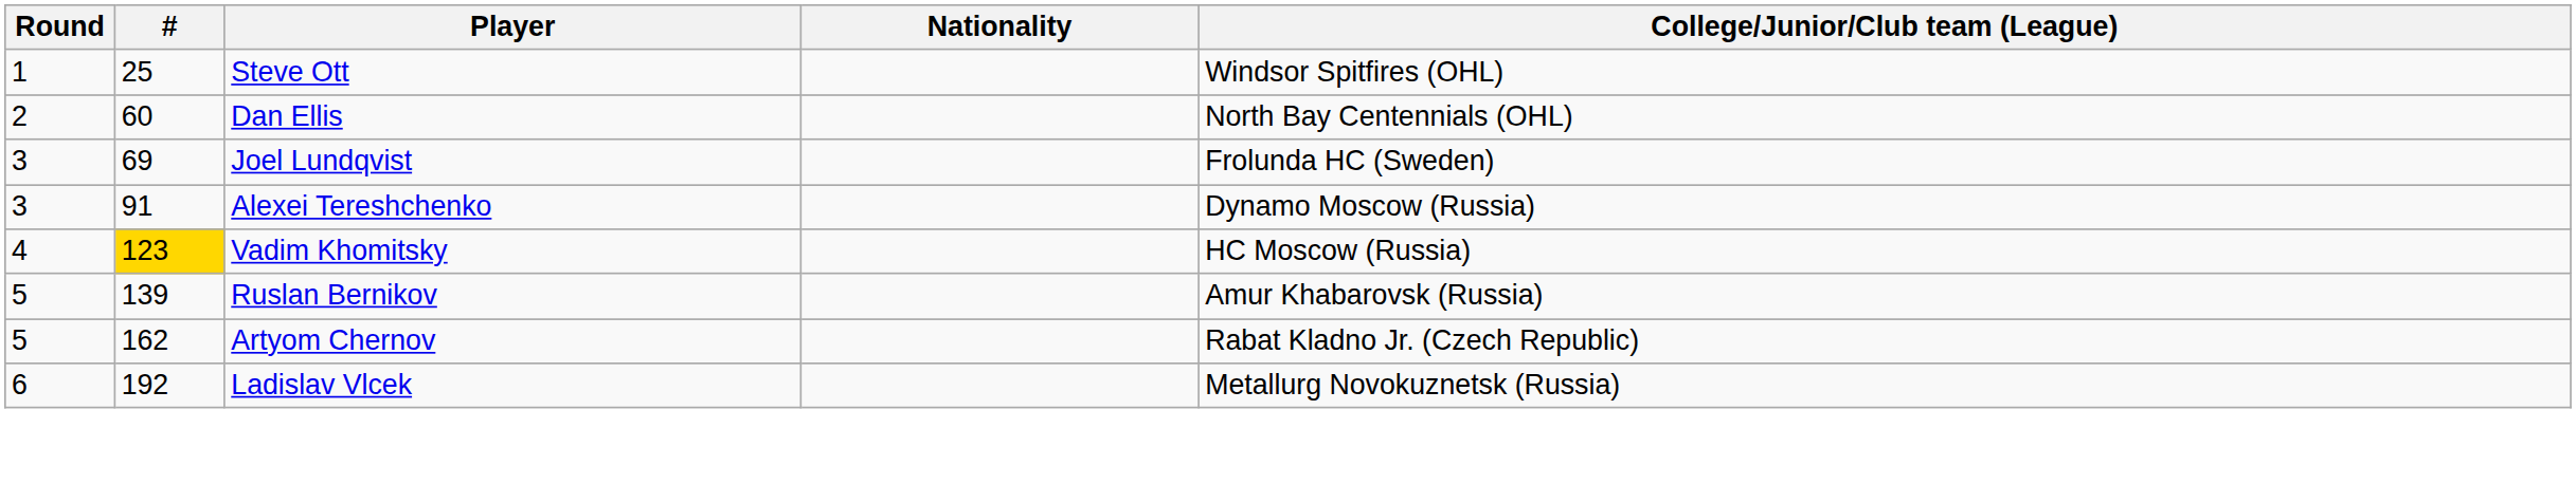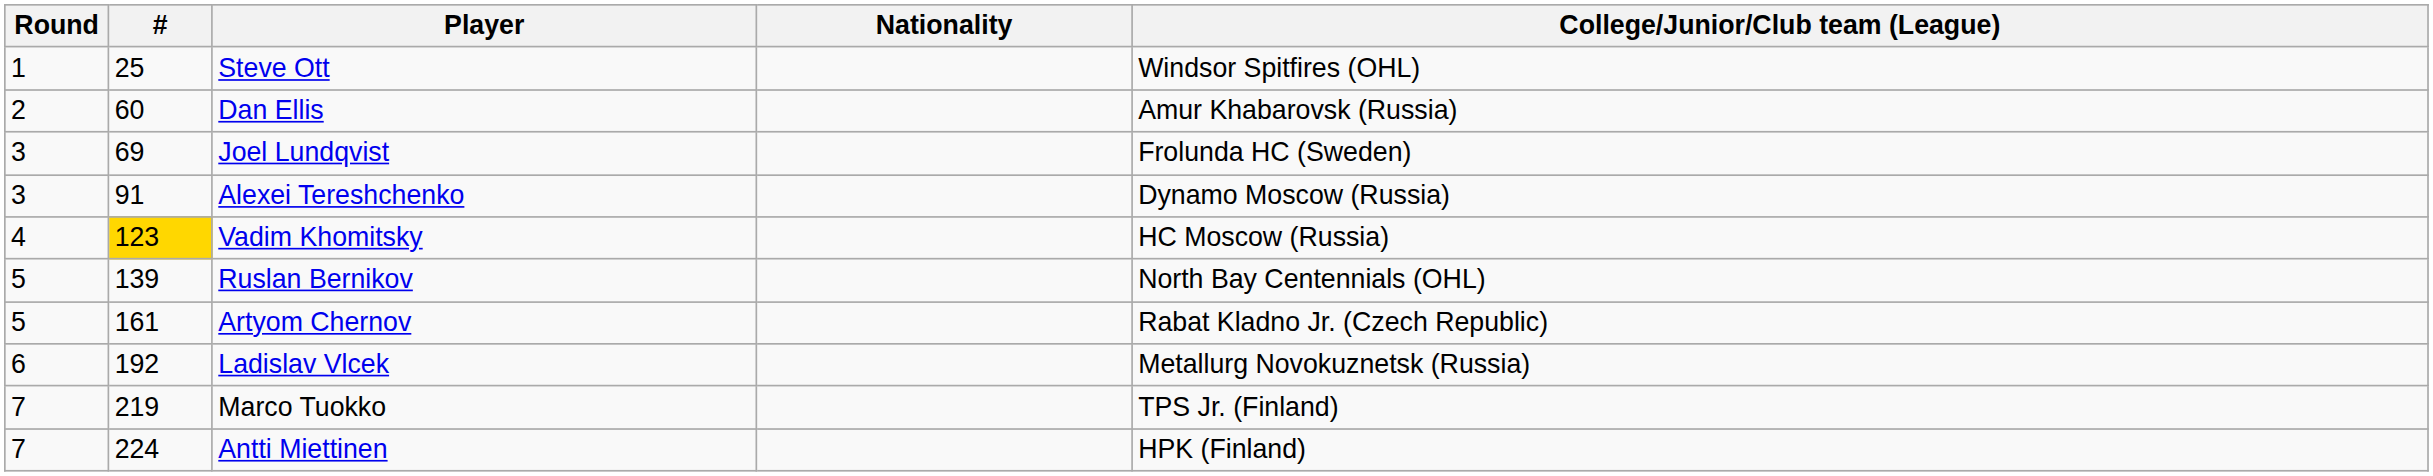Dan Ellis | College/Junior/Club team (League): North Bay Centennials (OHL) -> Amur Khabarovsk (Russia)
Ruslan Bernikov | College/Junior/Club team (League): Amur Khabarovsk (Russia) -> North Bay Centennials (OHL)
Artyom Chernov | #: 162 -> 161
+ row: 7 | 219 | Marco Tuokko | TPS Jr. (Finland)
+ row: 7 | 224 | Antti Miettinen | HPK (Finland)
